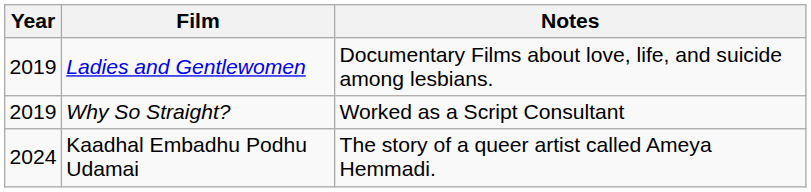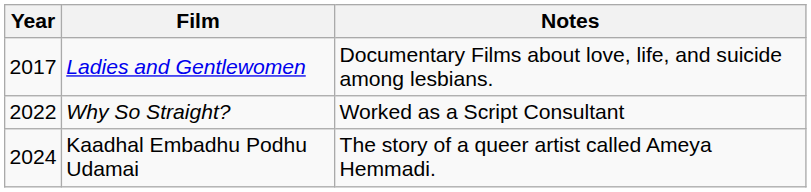Ladies and Gentlewomen | Year: 2019 -> 2017
Why So Straight? | Year: 2019 -> 2022
